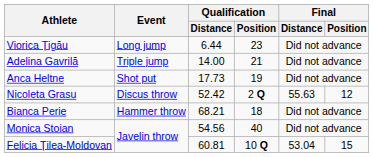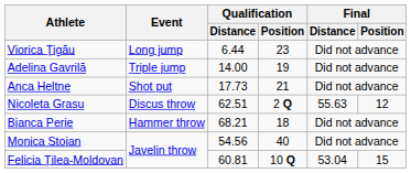Adelina Gavrilă | Qualification / Position: 21 -> 19
Anca Heltne | Qualification / Position: 19 -> 21
Nicoleta Grasu | Qualification / Distance: 52.42 -> 62.51
